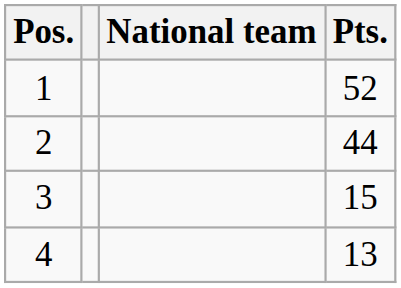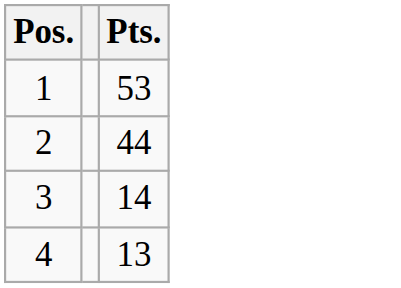- column: National team
1 | Pts.: 52 -> 53
3 | Pts.: 15 -> 14
